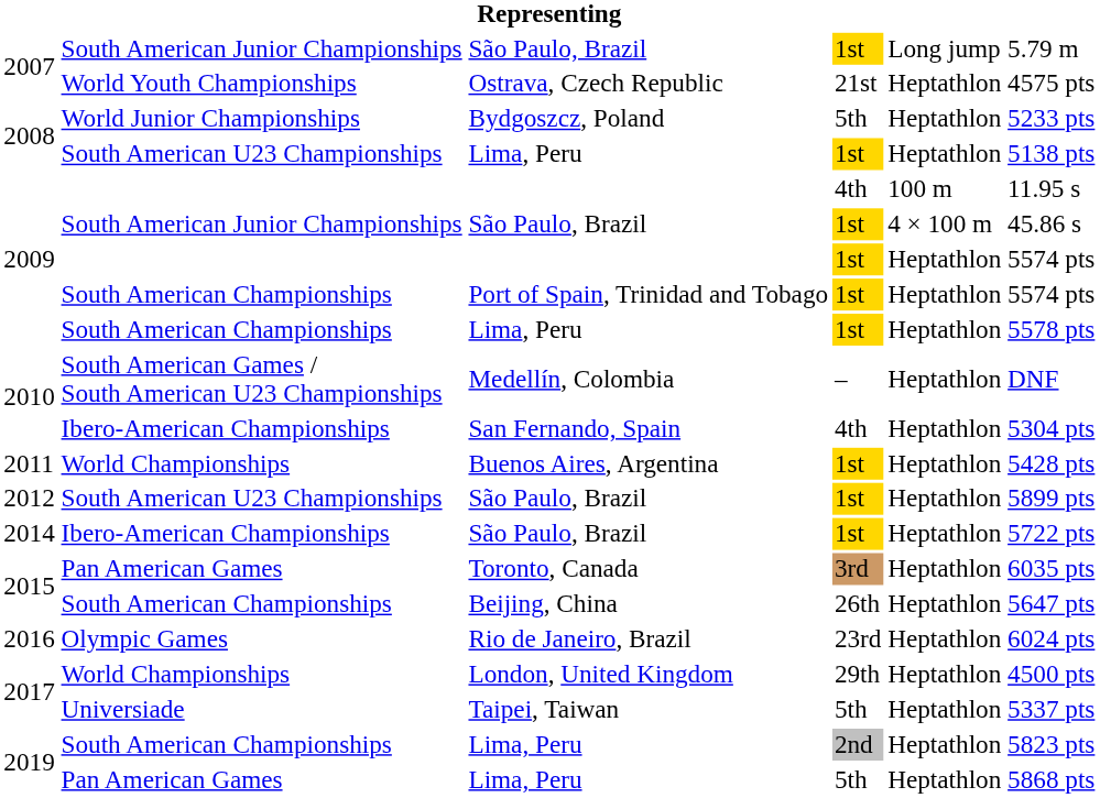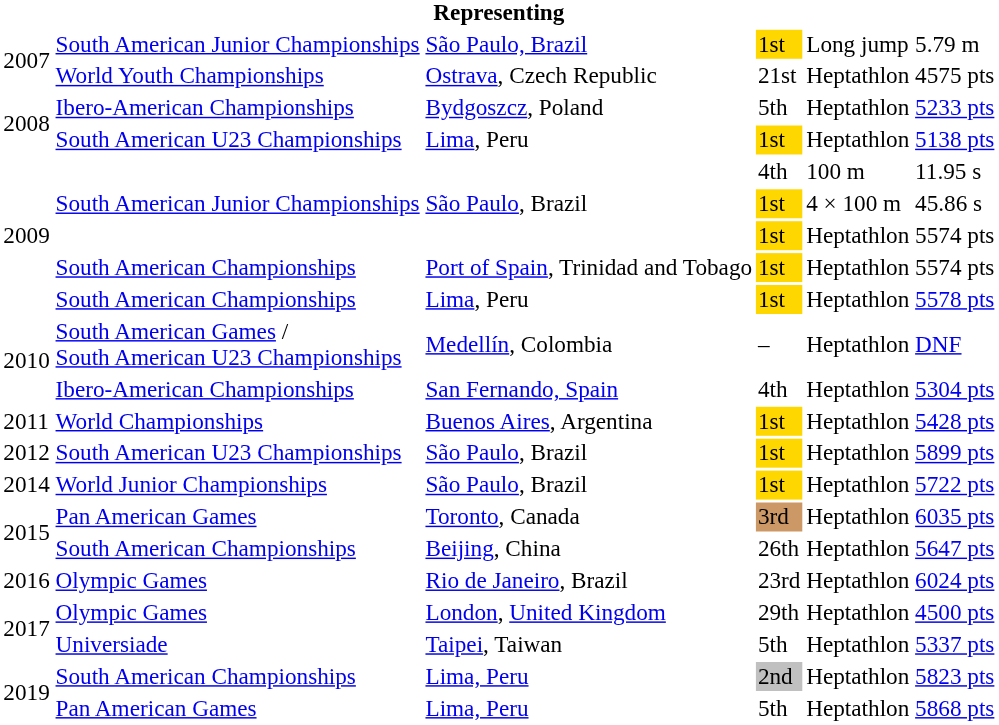Bydgoszcz, Poland | column 2: World Junior Championships -> Ibero-American Championships
2014 / São Paulo, Brazil | column 2: Ibero-American Championships -> World Junior Championships
London, United Kingdom | column 2: World Championships -> Olympic Games
